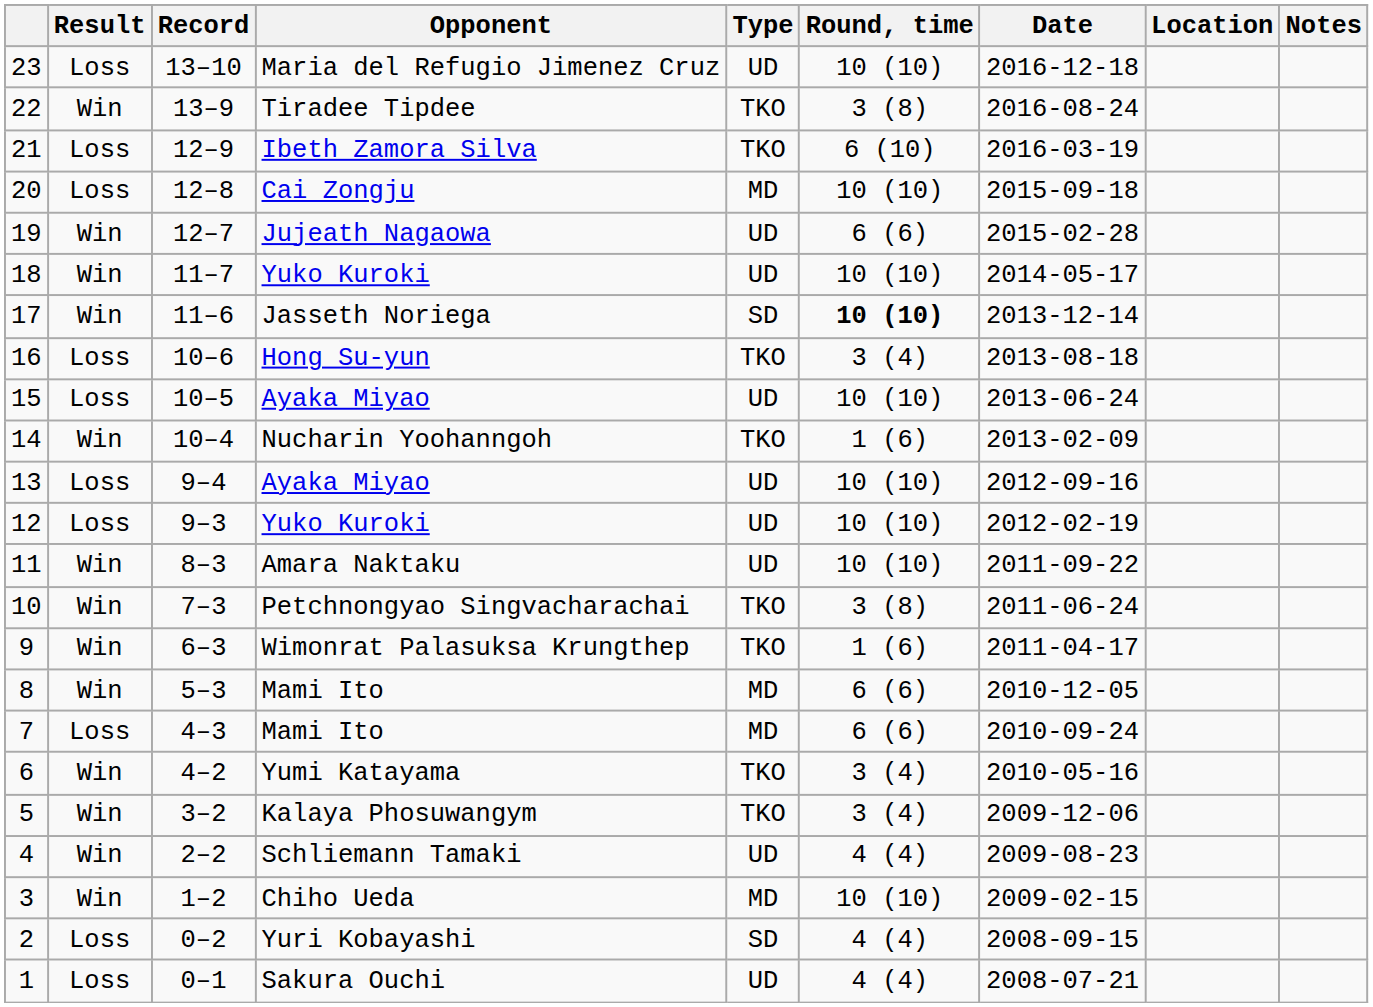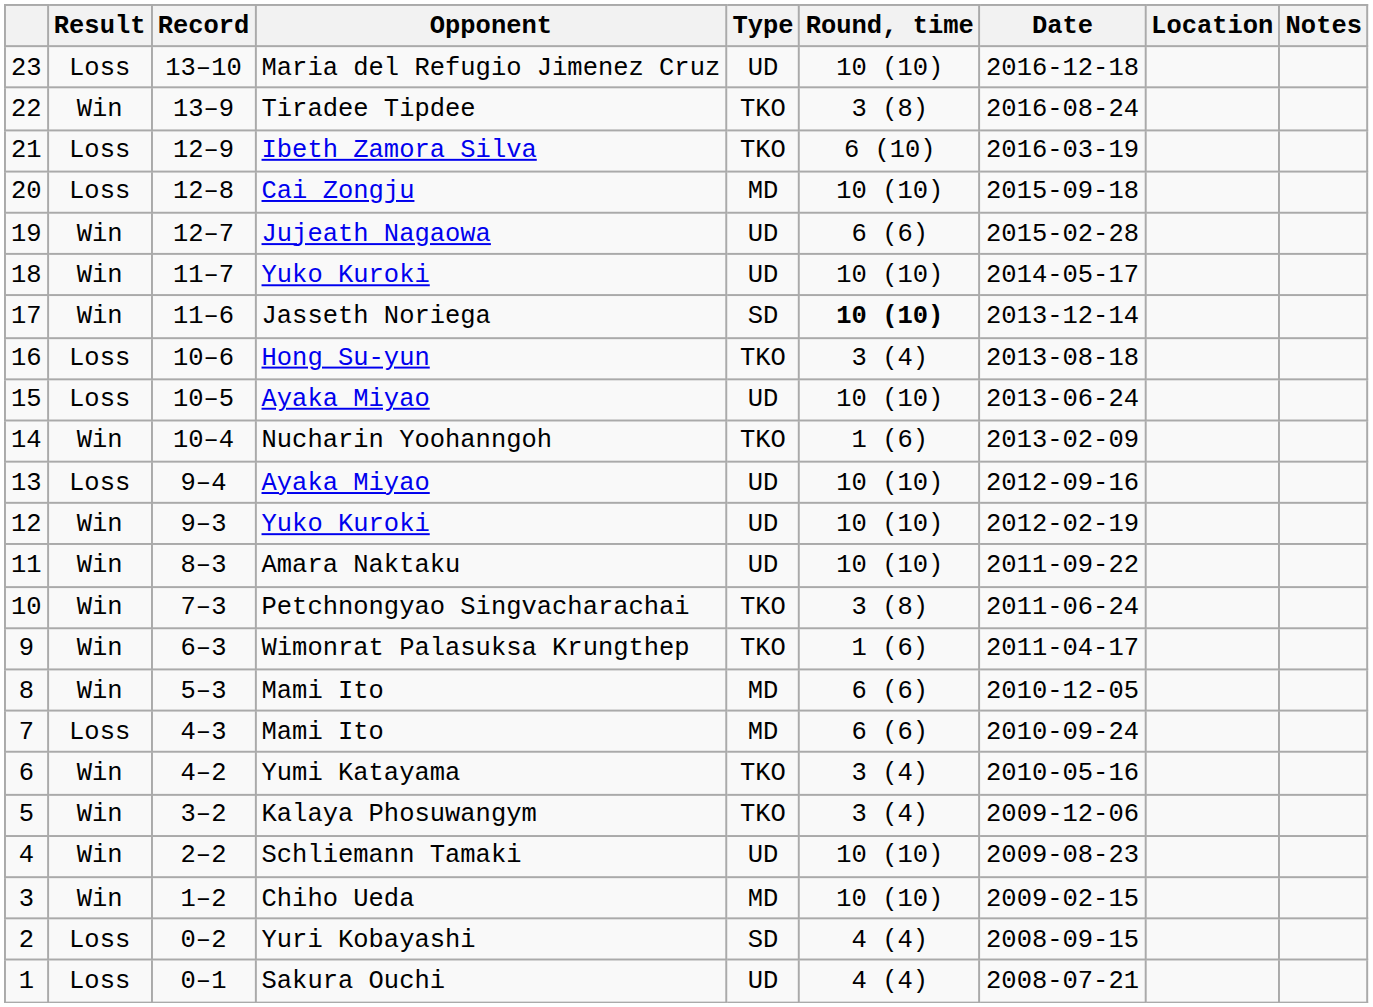12 | Result: Loss -> Win
4 | Round, time: 4 (4) -> 10 (10)
